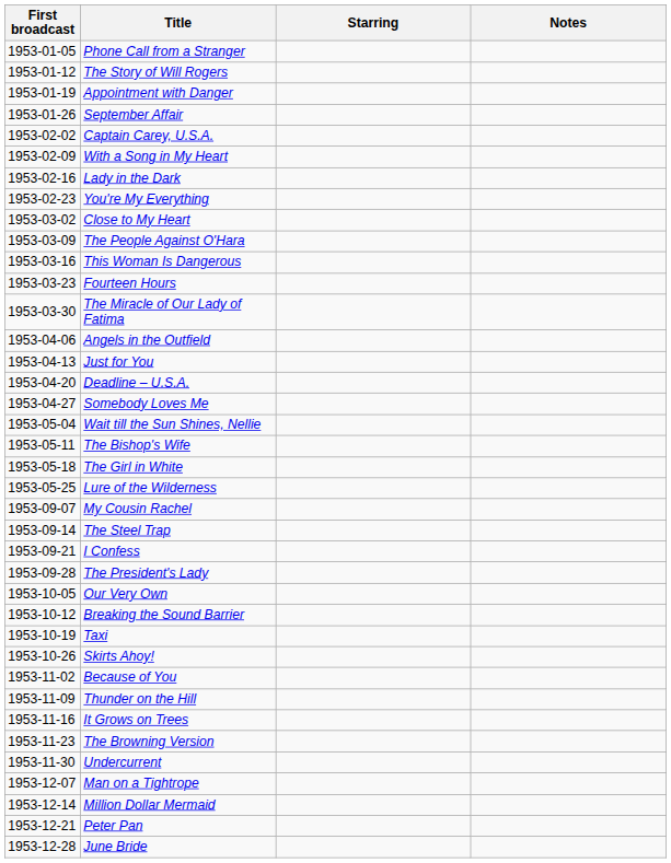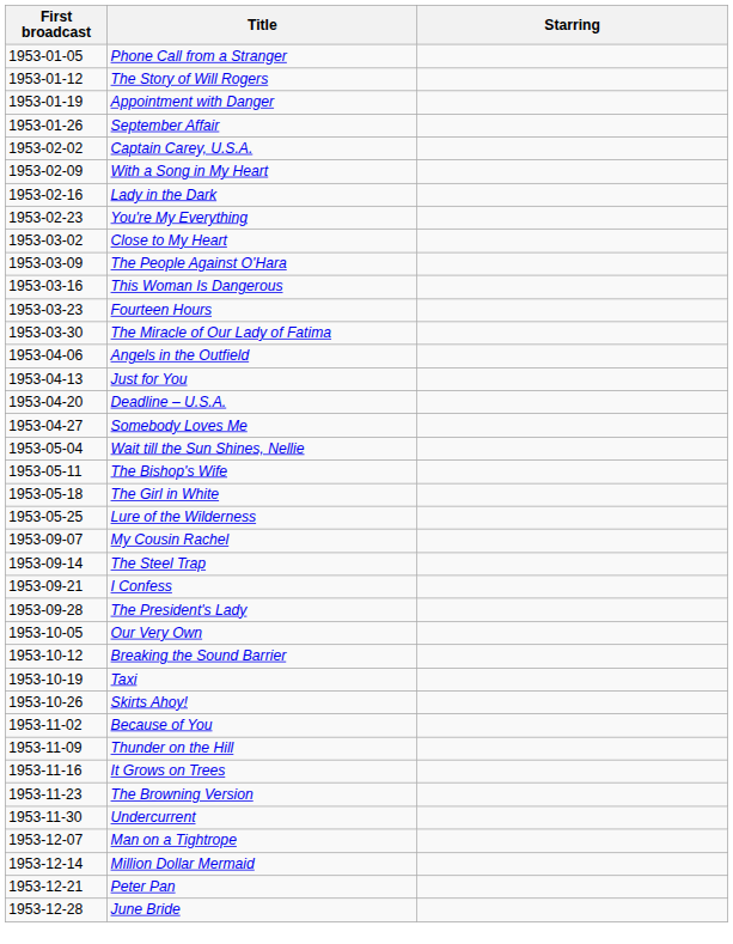- column: Notes
